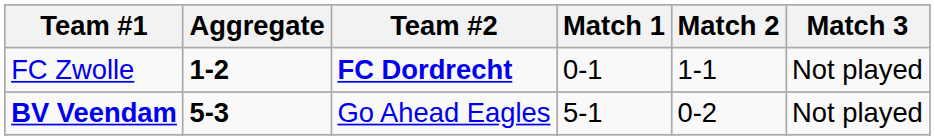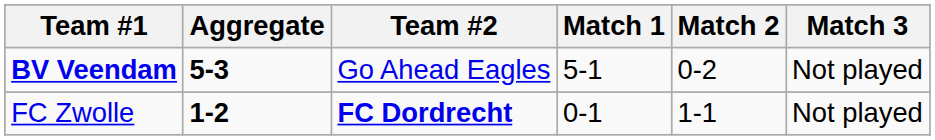rows swapped: FC Zwolle <-> BV Veendam
